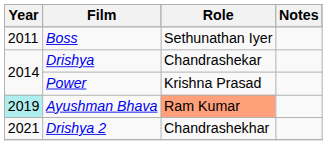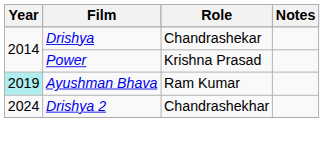- row: 2011 | Boss | Sethunathan Iyer
Ayushman Bhava | Role: lightsalmon background -> no background
Drishya 2 | Year: 2021 -> 2024
